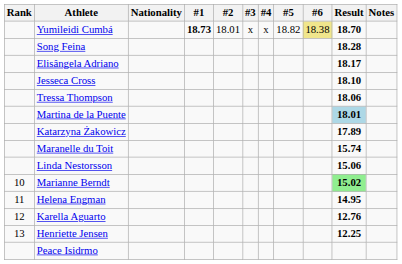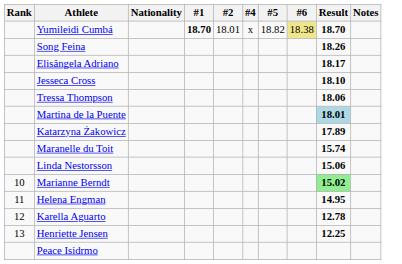- column: #3 | x
Yumileidi Cumbá | #1: 18.73 -> 18.70
Song Feina | Result: 18.28 -> 18.26
Karella Aguarto | Result: 12.76 -> 12.78
